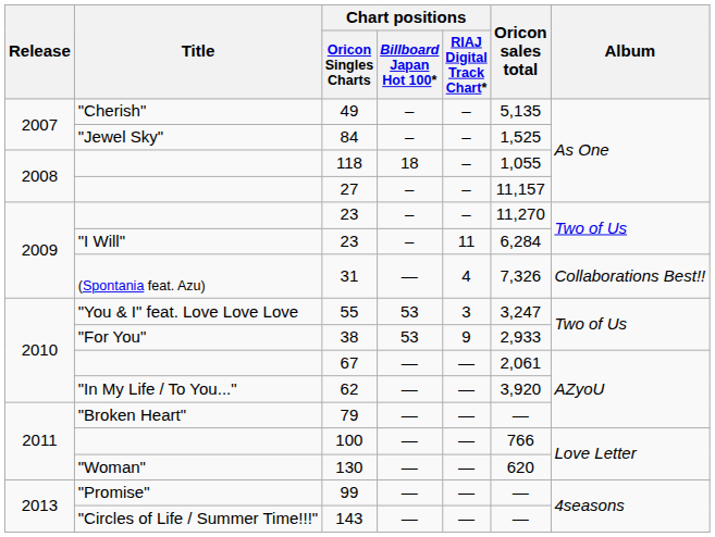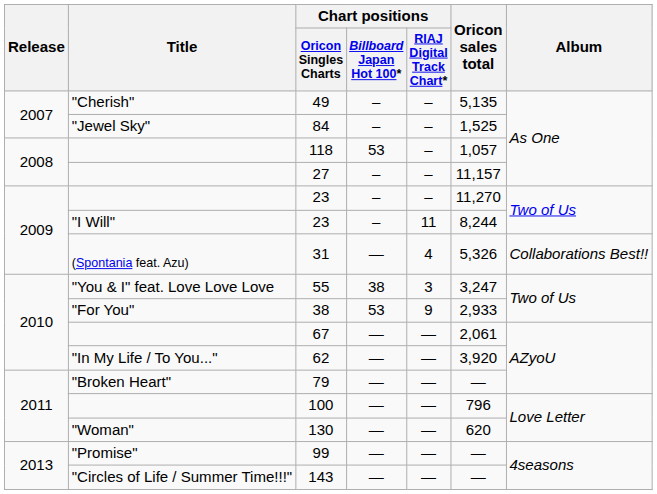118 | Chart positions / Billboard Japan Hot 100*: 18 -> 53
118 | Oricon sales total: 1,055 -> 1,057
"I Will" / 23 | Oricon sales total: 6,284 -> 8,244
31 | Oricon sales total: 7,326 -> 5,326
55 | Chart positions / Billboard Japan Hot 100*: 53 -> 38
100 | Oricon sales total: 766 -> 796
